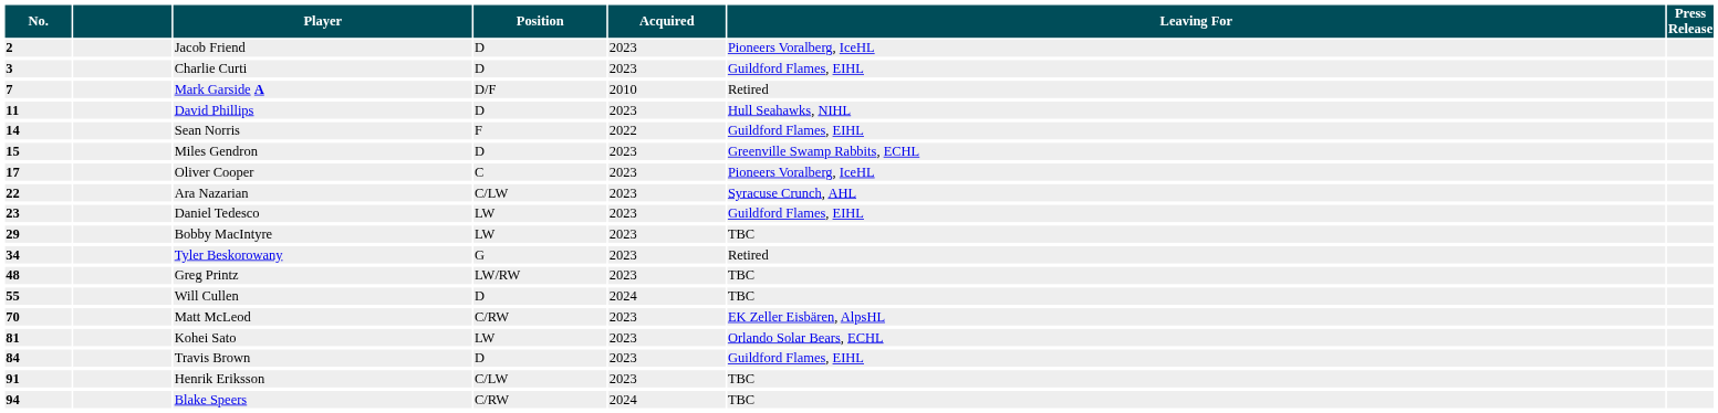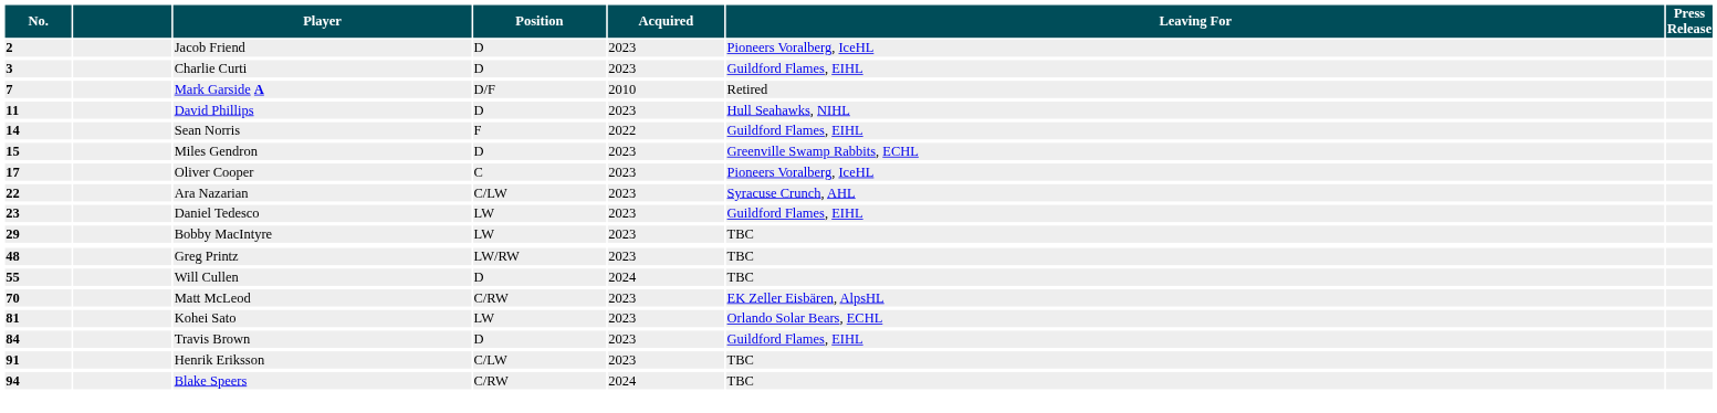- row: 34 | Tyler Beskorowany | G | 2023 | Retired
